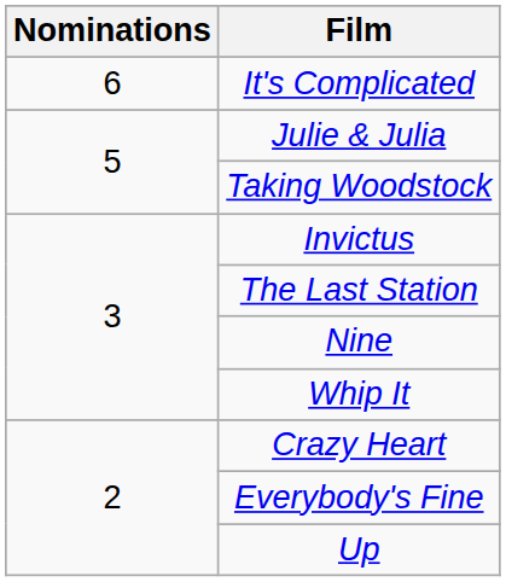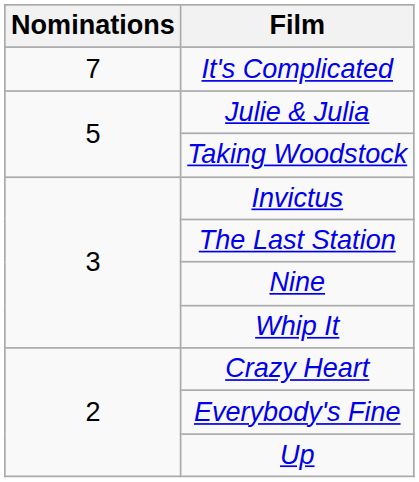It's Complicated | Nominations: 6 -> 7
